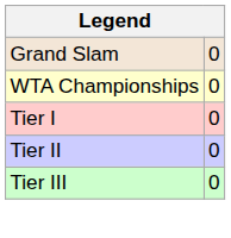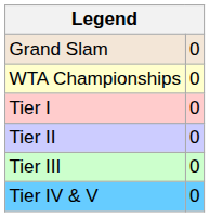+ row: Tier IV & V | 0
